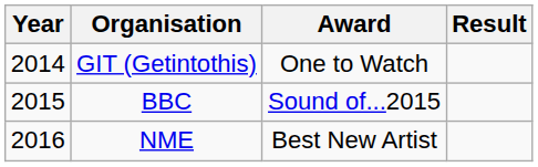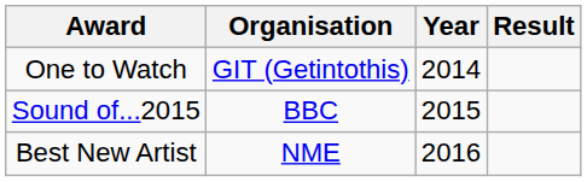columns swapped: Year <-> Award
